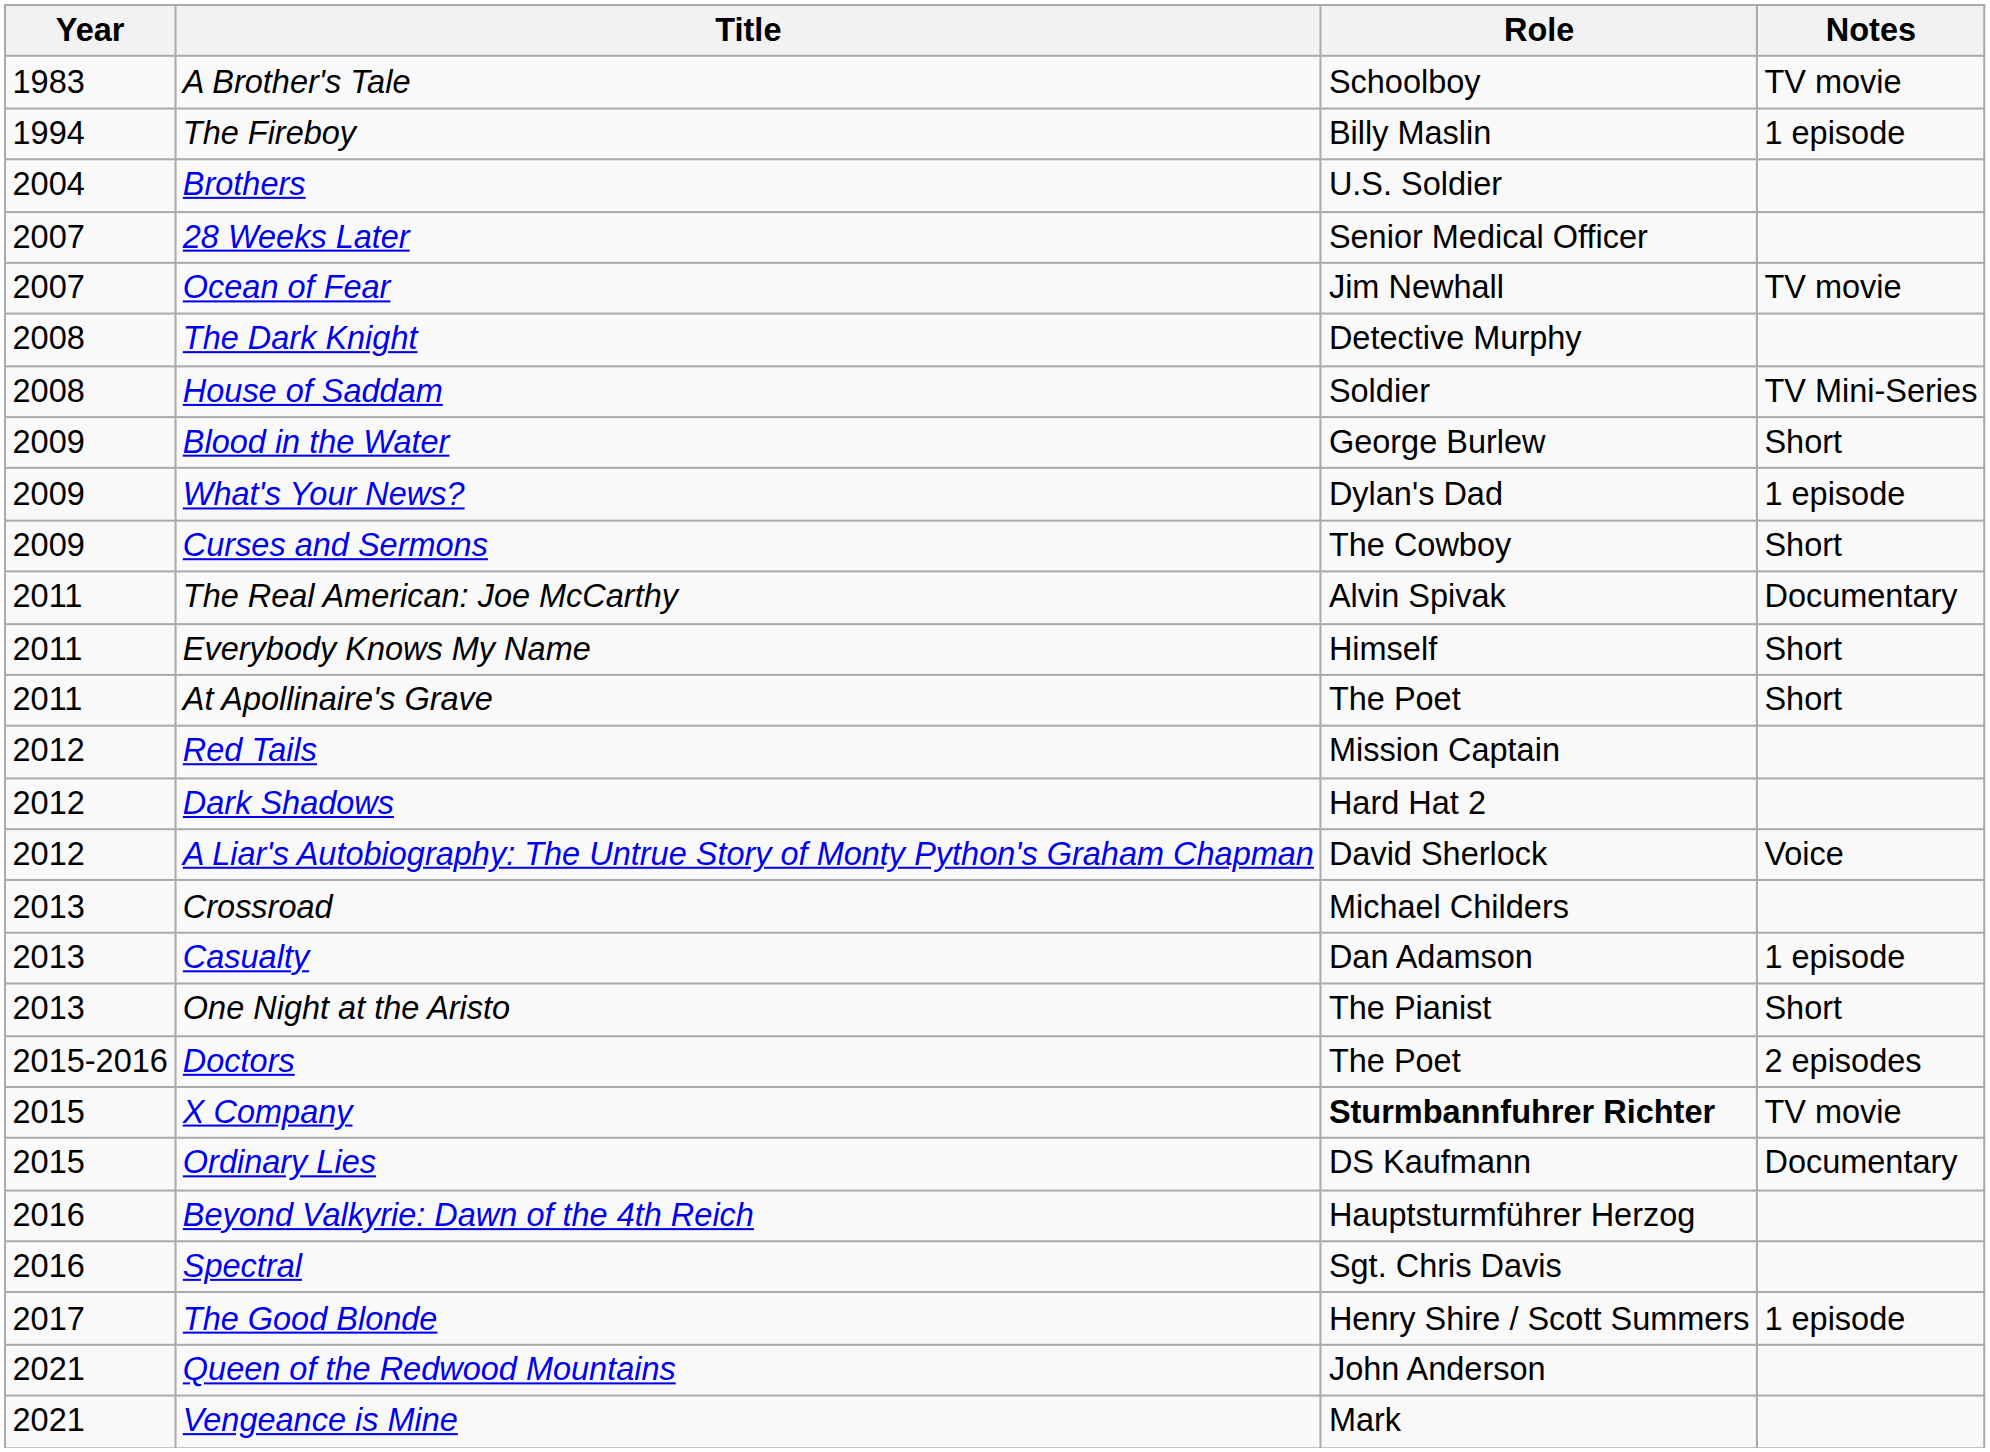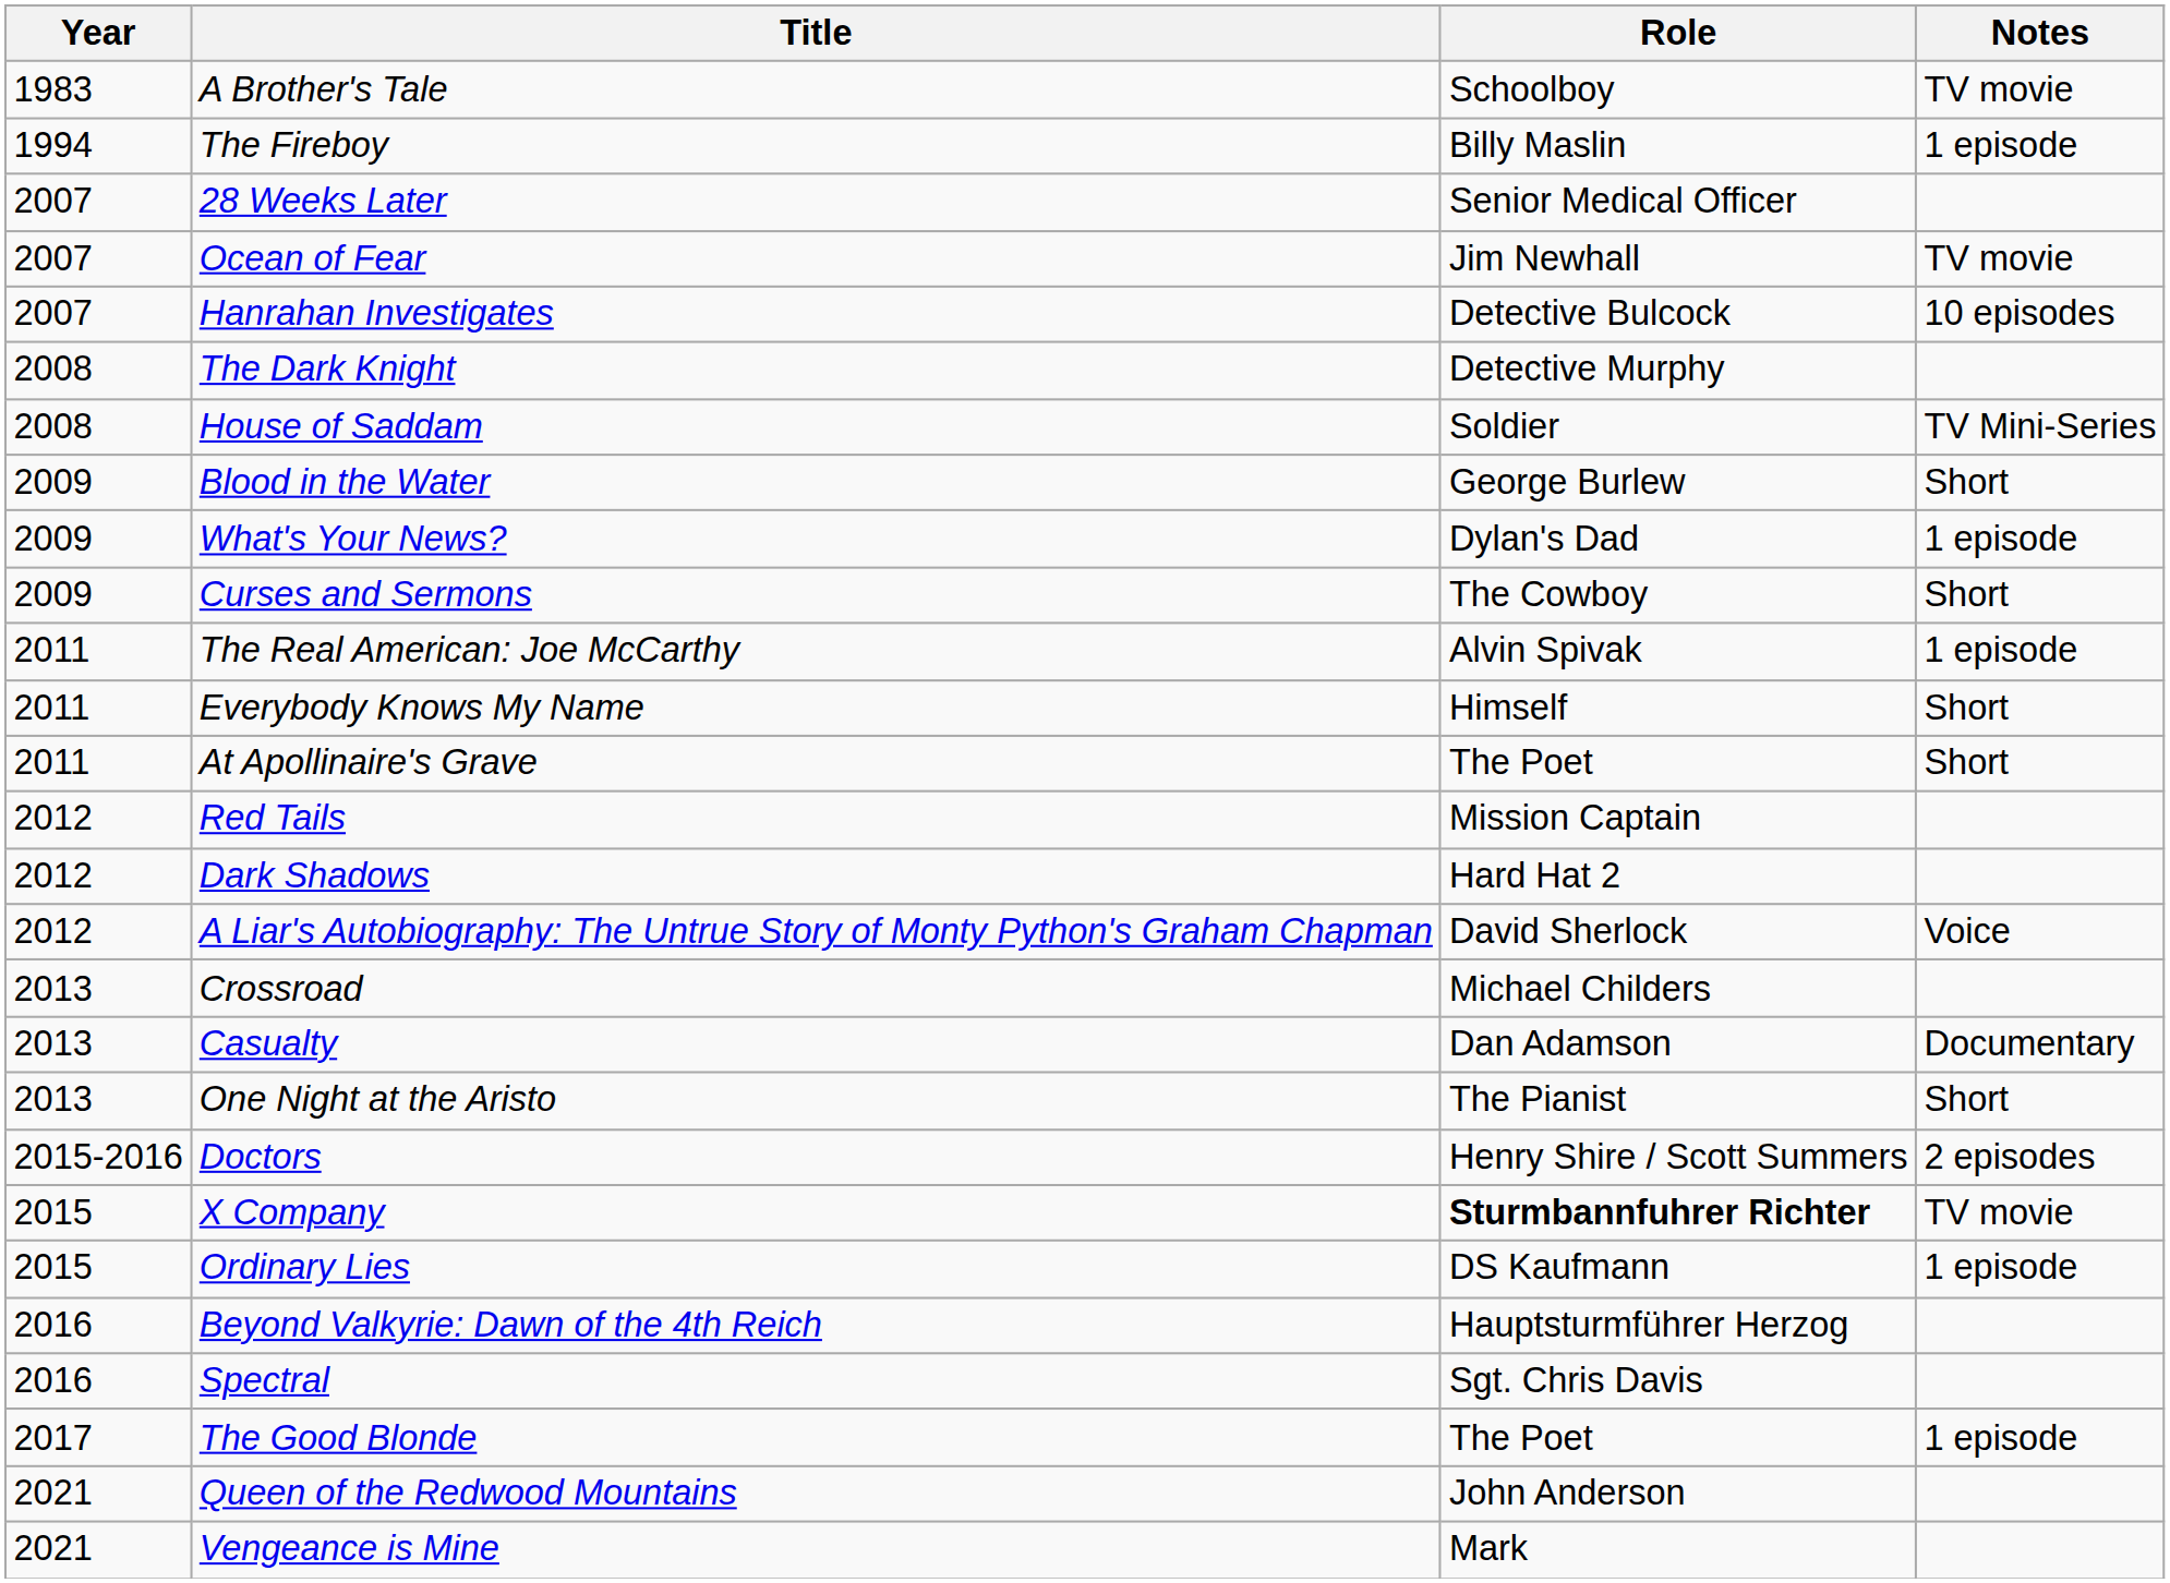- row: 2004 | Brothers | U.S. Soldier
+ row: 2007 | Hanrahan Investigates | Detective Bulcock | 10 episodes
The Real American: Joe McCarthy | Notes: Documentary -> 1 episode
Casualty | Notes: 1 episode -> Documentary
Doctors | Role: The Poet -> Henry Shire / Scott Summers
Ordinary Lies | Notes: Documentary -> 1 episode
The Good Blonde | Role: Henry Shire / Scott Summers -> The Poet
